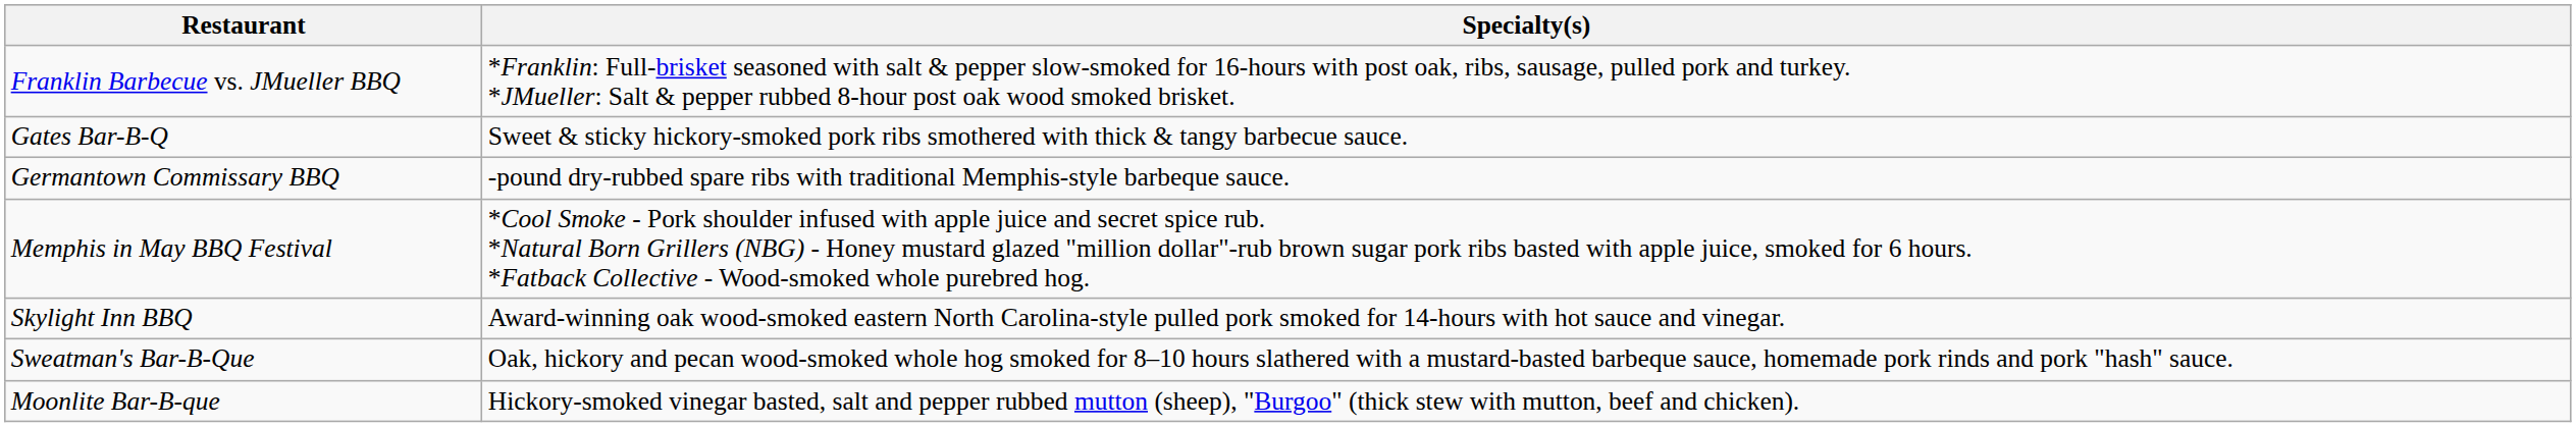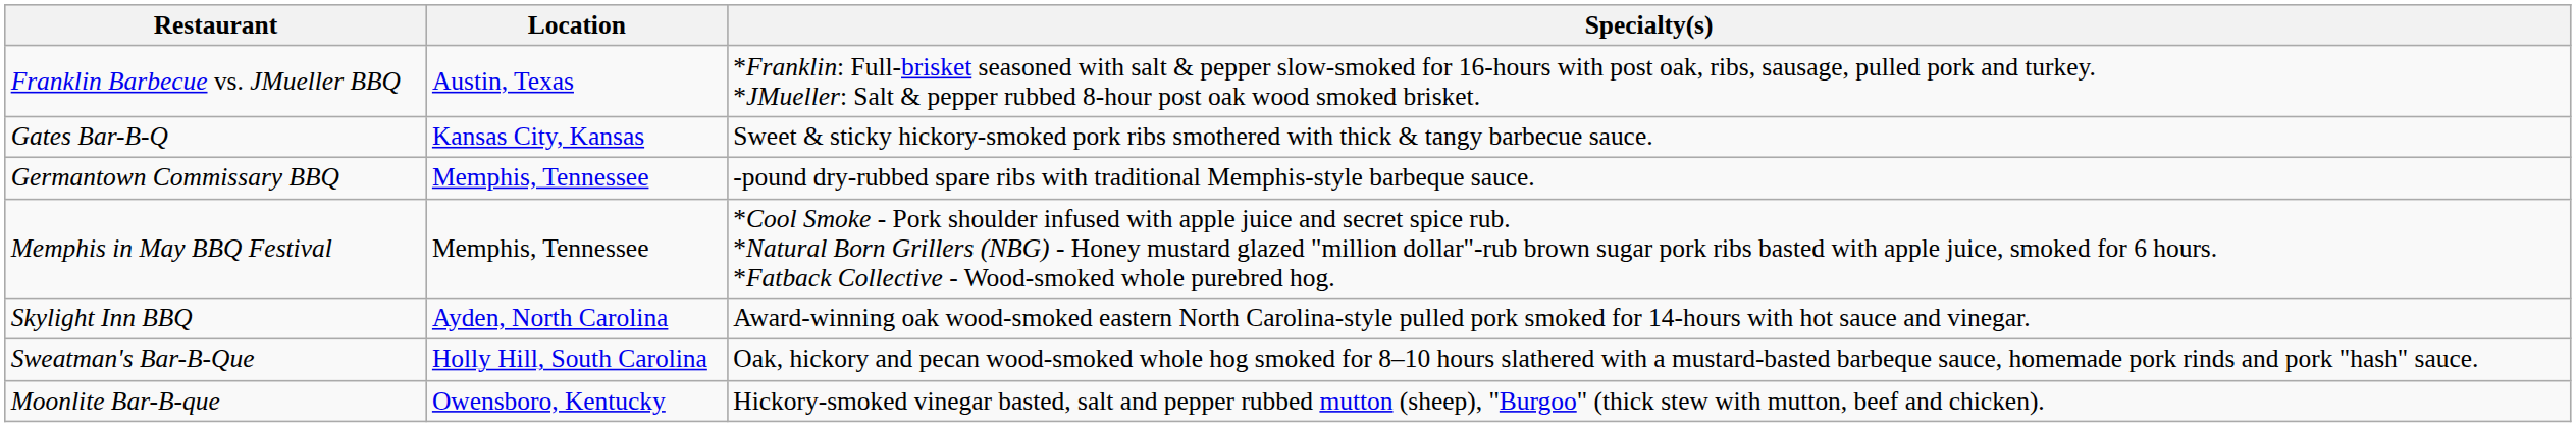+ column: Location | Austin, Texas | Kansas City, Kansas | Memphis, Tennessee | Memphis, Tennessee | Ayden, North Carolina | Holly Hill, South Carolina | Owensboro, Kentucky
